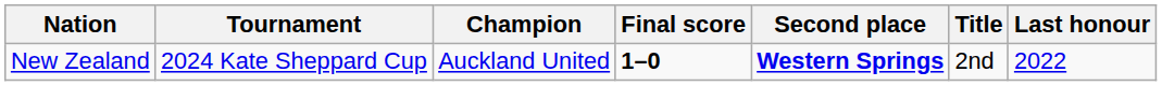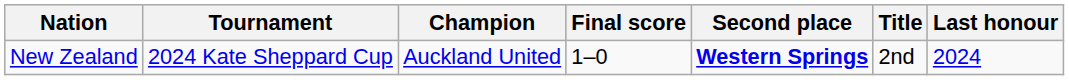New Zealand | Final score: bold -> normal
New Zealand | Last honour: 2022 -> 2024
